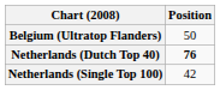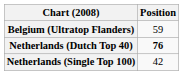Belgium (Ultratop Flanders) | Position: 50 -> 59
